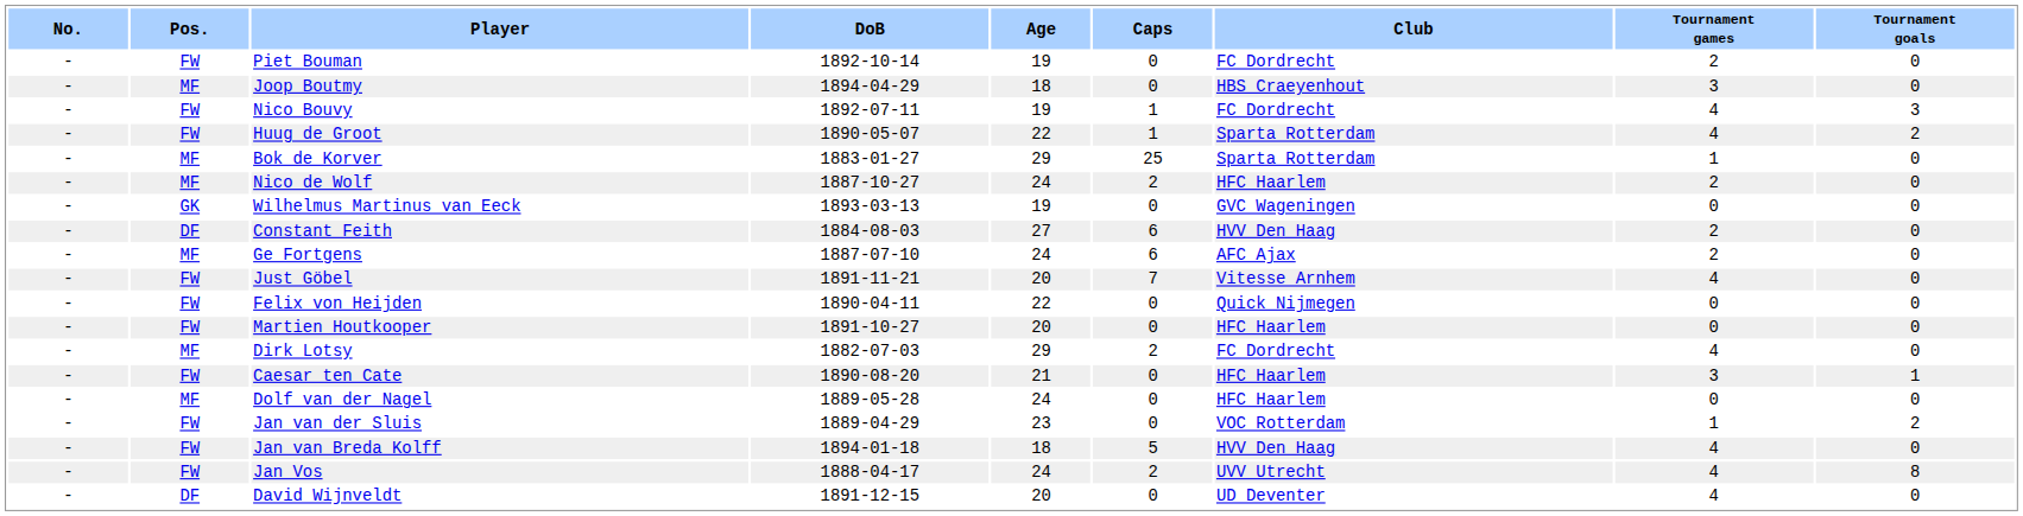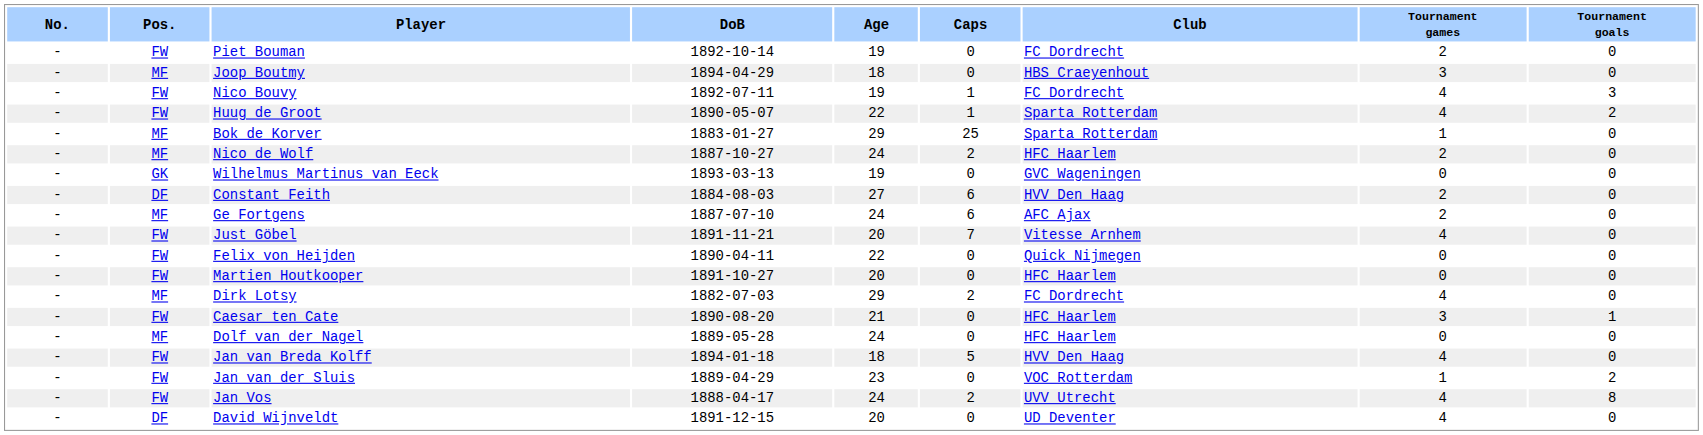rows swapped: Jan van Breda Kolff <-> Jan van der Sluis
